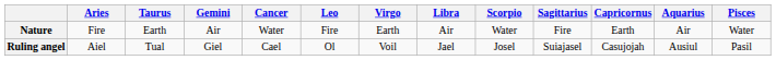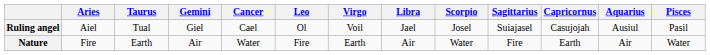rows swapped: Ruling angel <-> Nature
